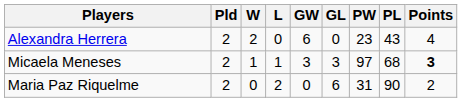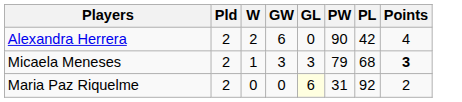- column: L | 0 | 1 | 2
Alexandra Herrera | PW: 23 -> 90
Alexandra Herrera | PL: 43 -> 42
Micaela Meneses | PW: 97 -> 79
Maria Paz Riquelme | GL: no background -> lightyellow background
Maria Paz Riquelme | PL: 90 -> 92
